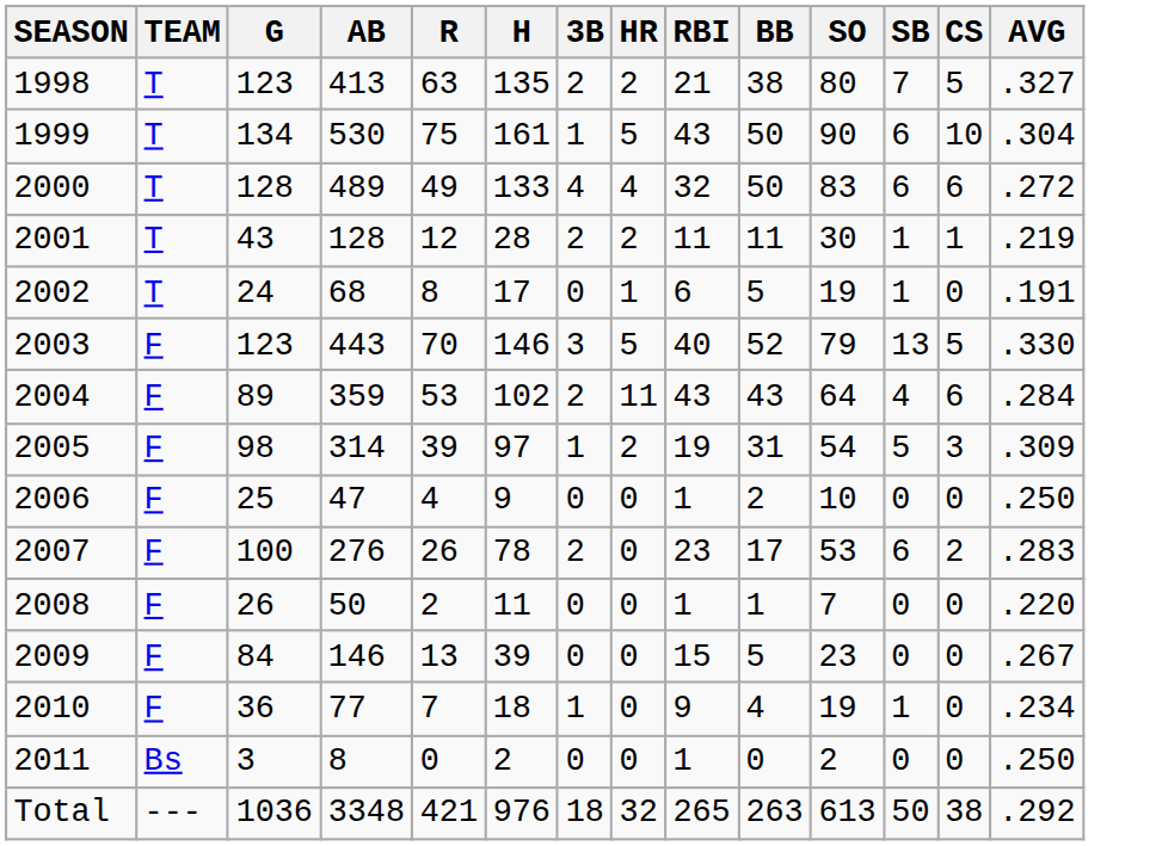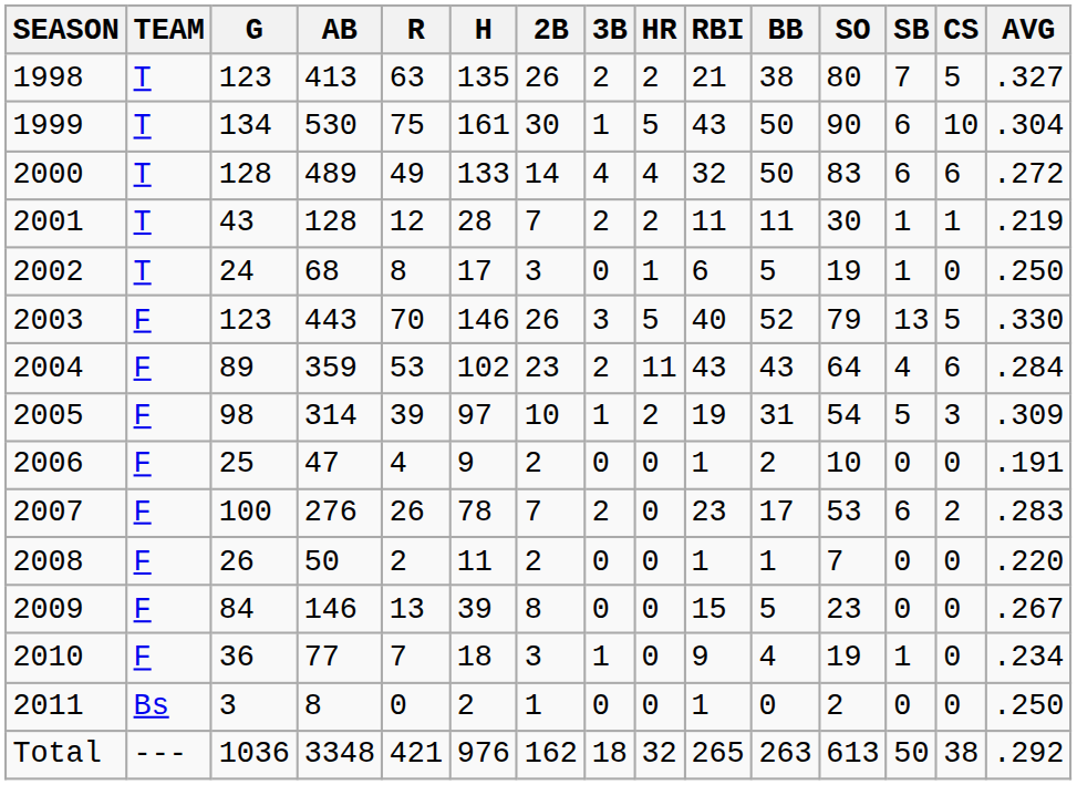+ column: 2B | 26 | 30 | 14 | 7 | 3 | 26 | 23 | 10 | 2 | 7 | 2 | 8 | 3 | 1 | 162
2002 | AVG: .191 -> .250
2006 | AVG: .250 -> .191
